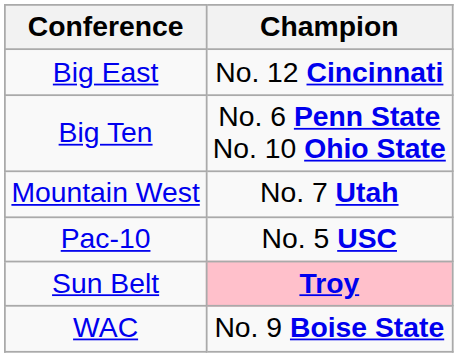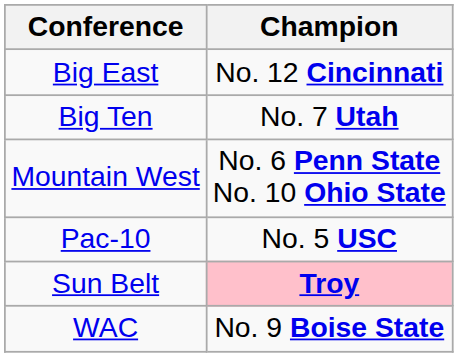Big Ten | Champion: No. 6 Penn State No. 10 Ohio State -> No. 7 Utah
Mountain West | Champion: No. 7 Utah -> No. 6 Penn State No. 10 Ohio State
